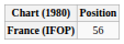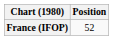France (IFOP) | Position: 56 -> 52
